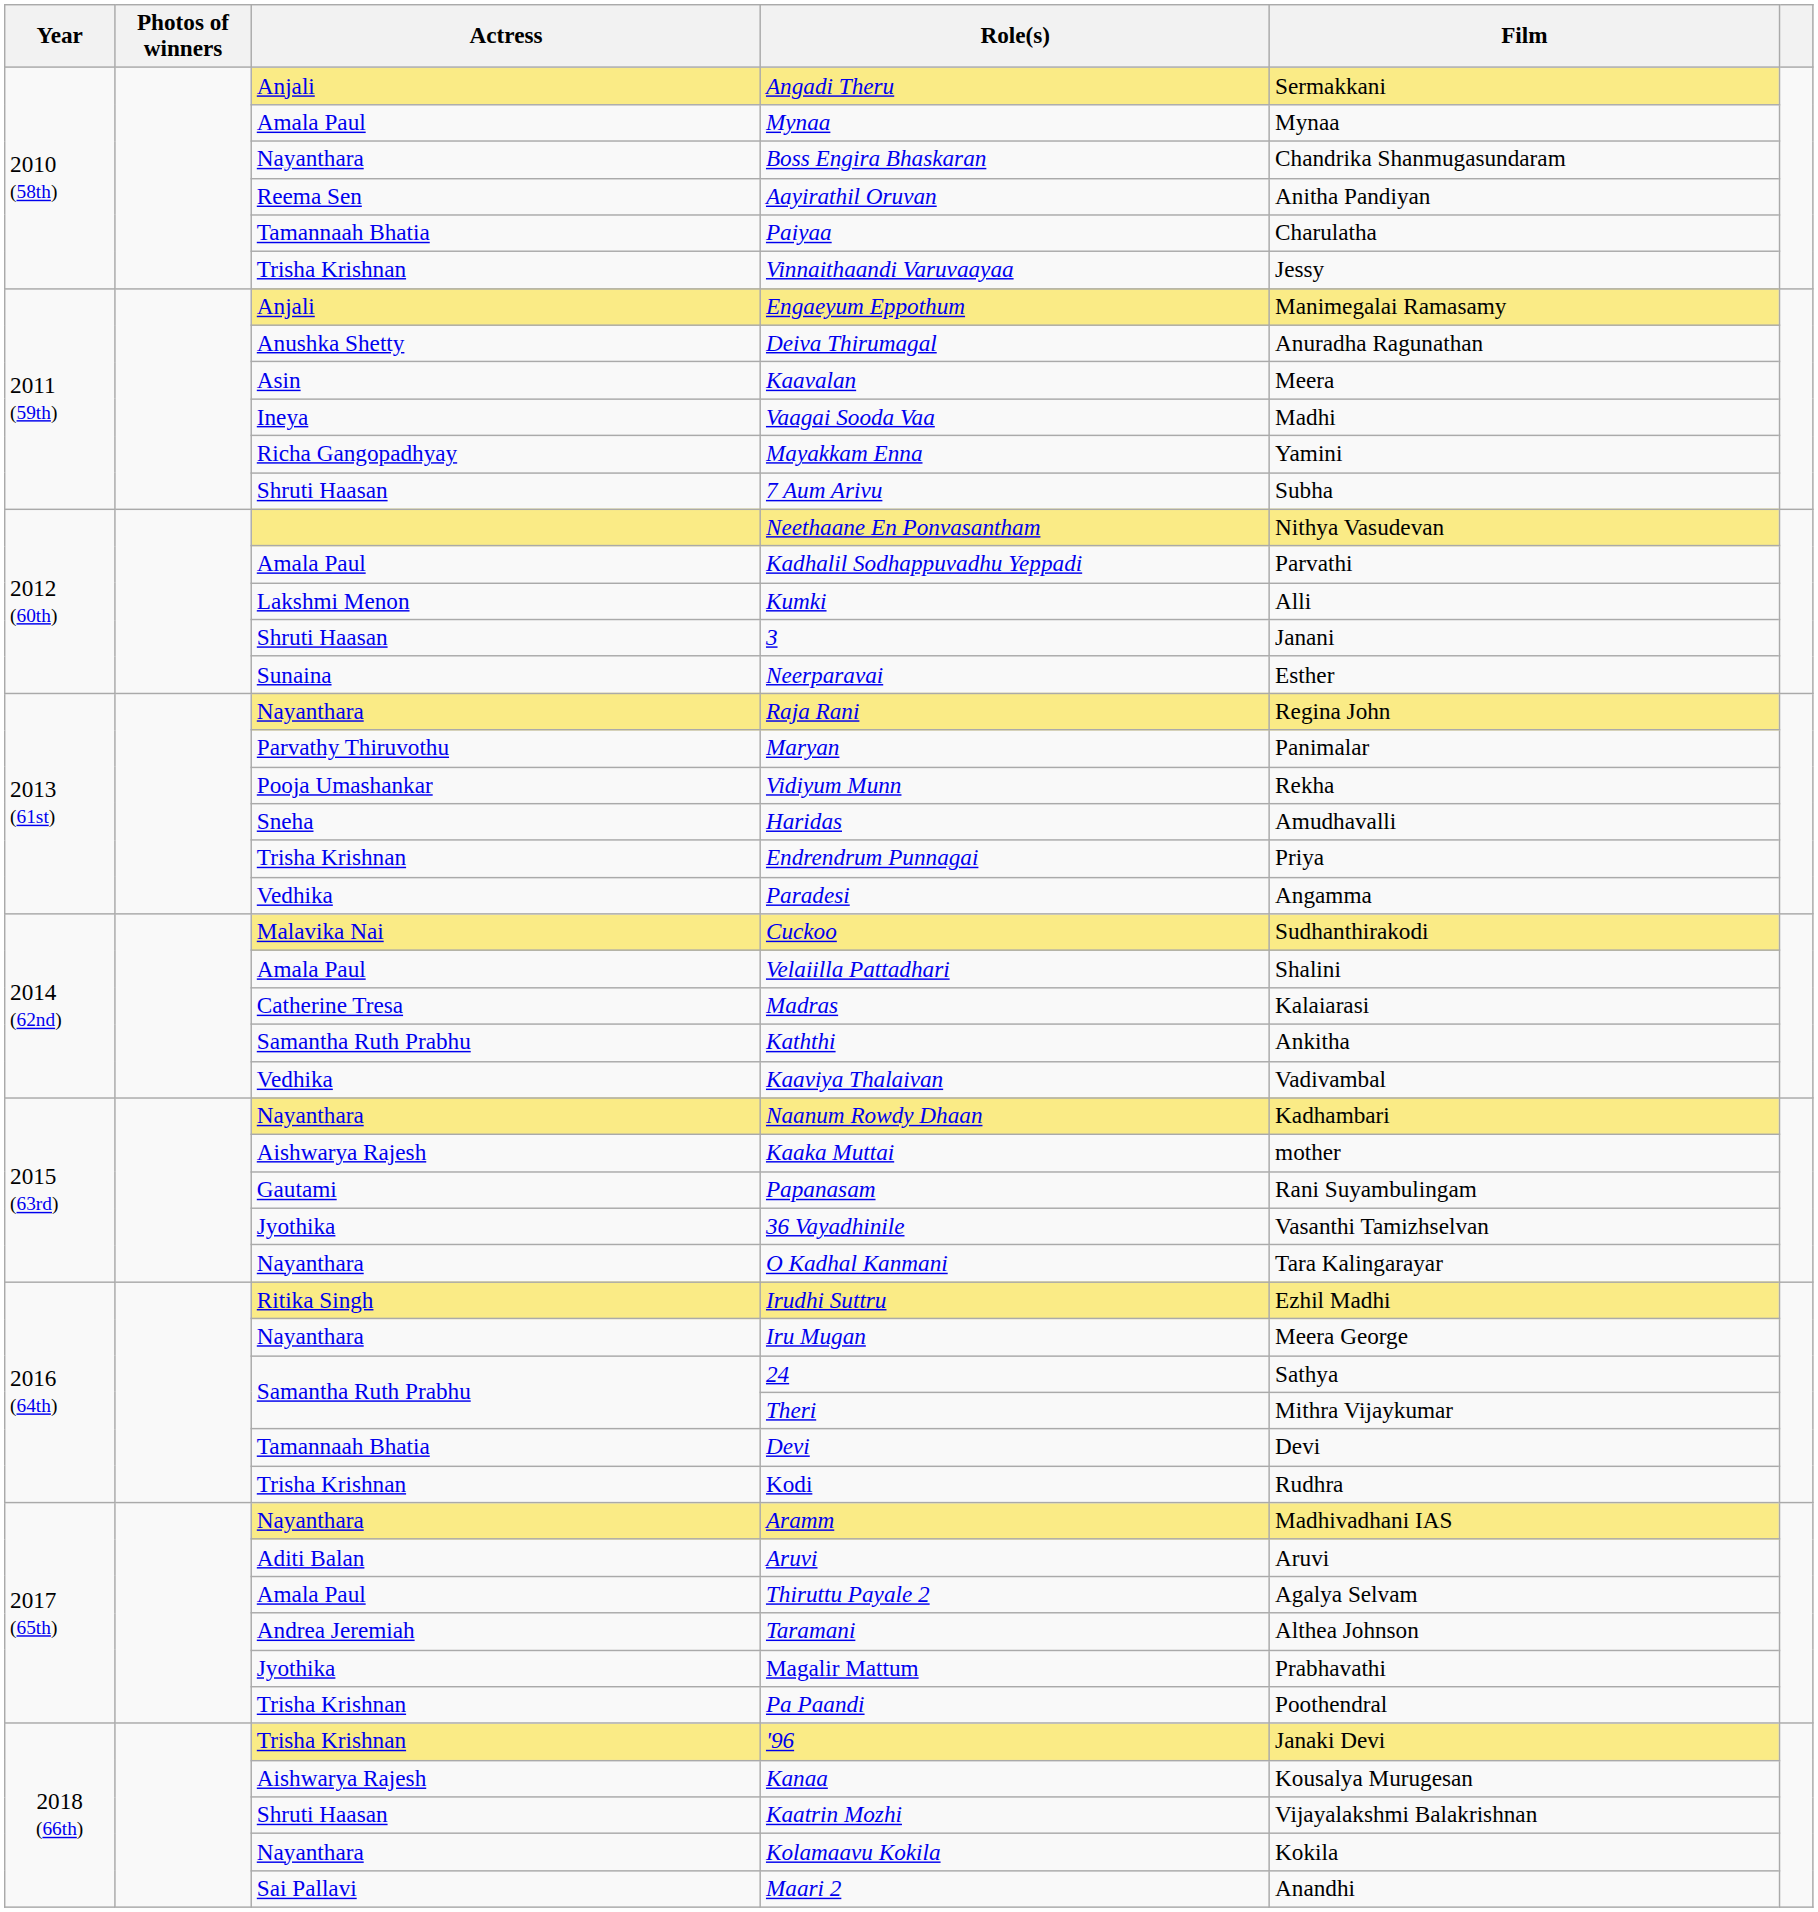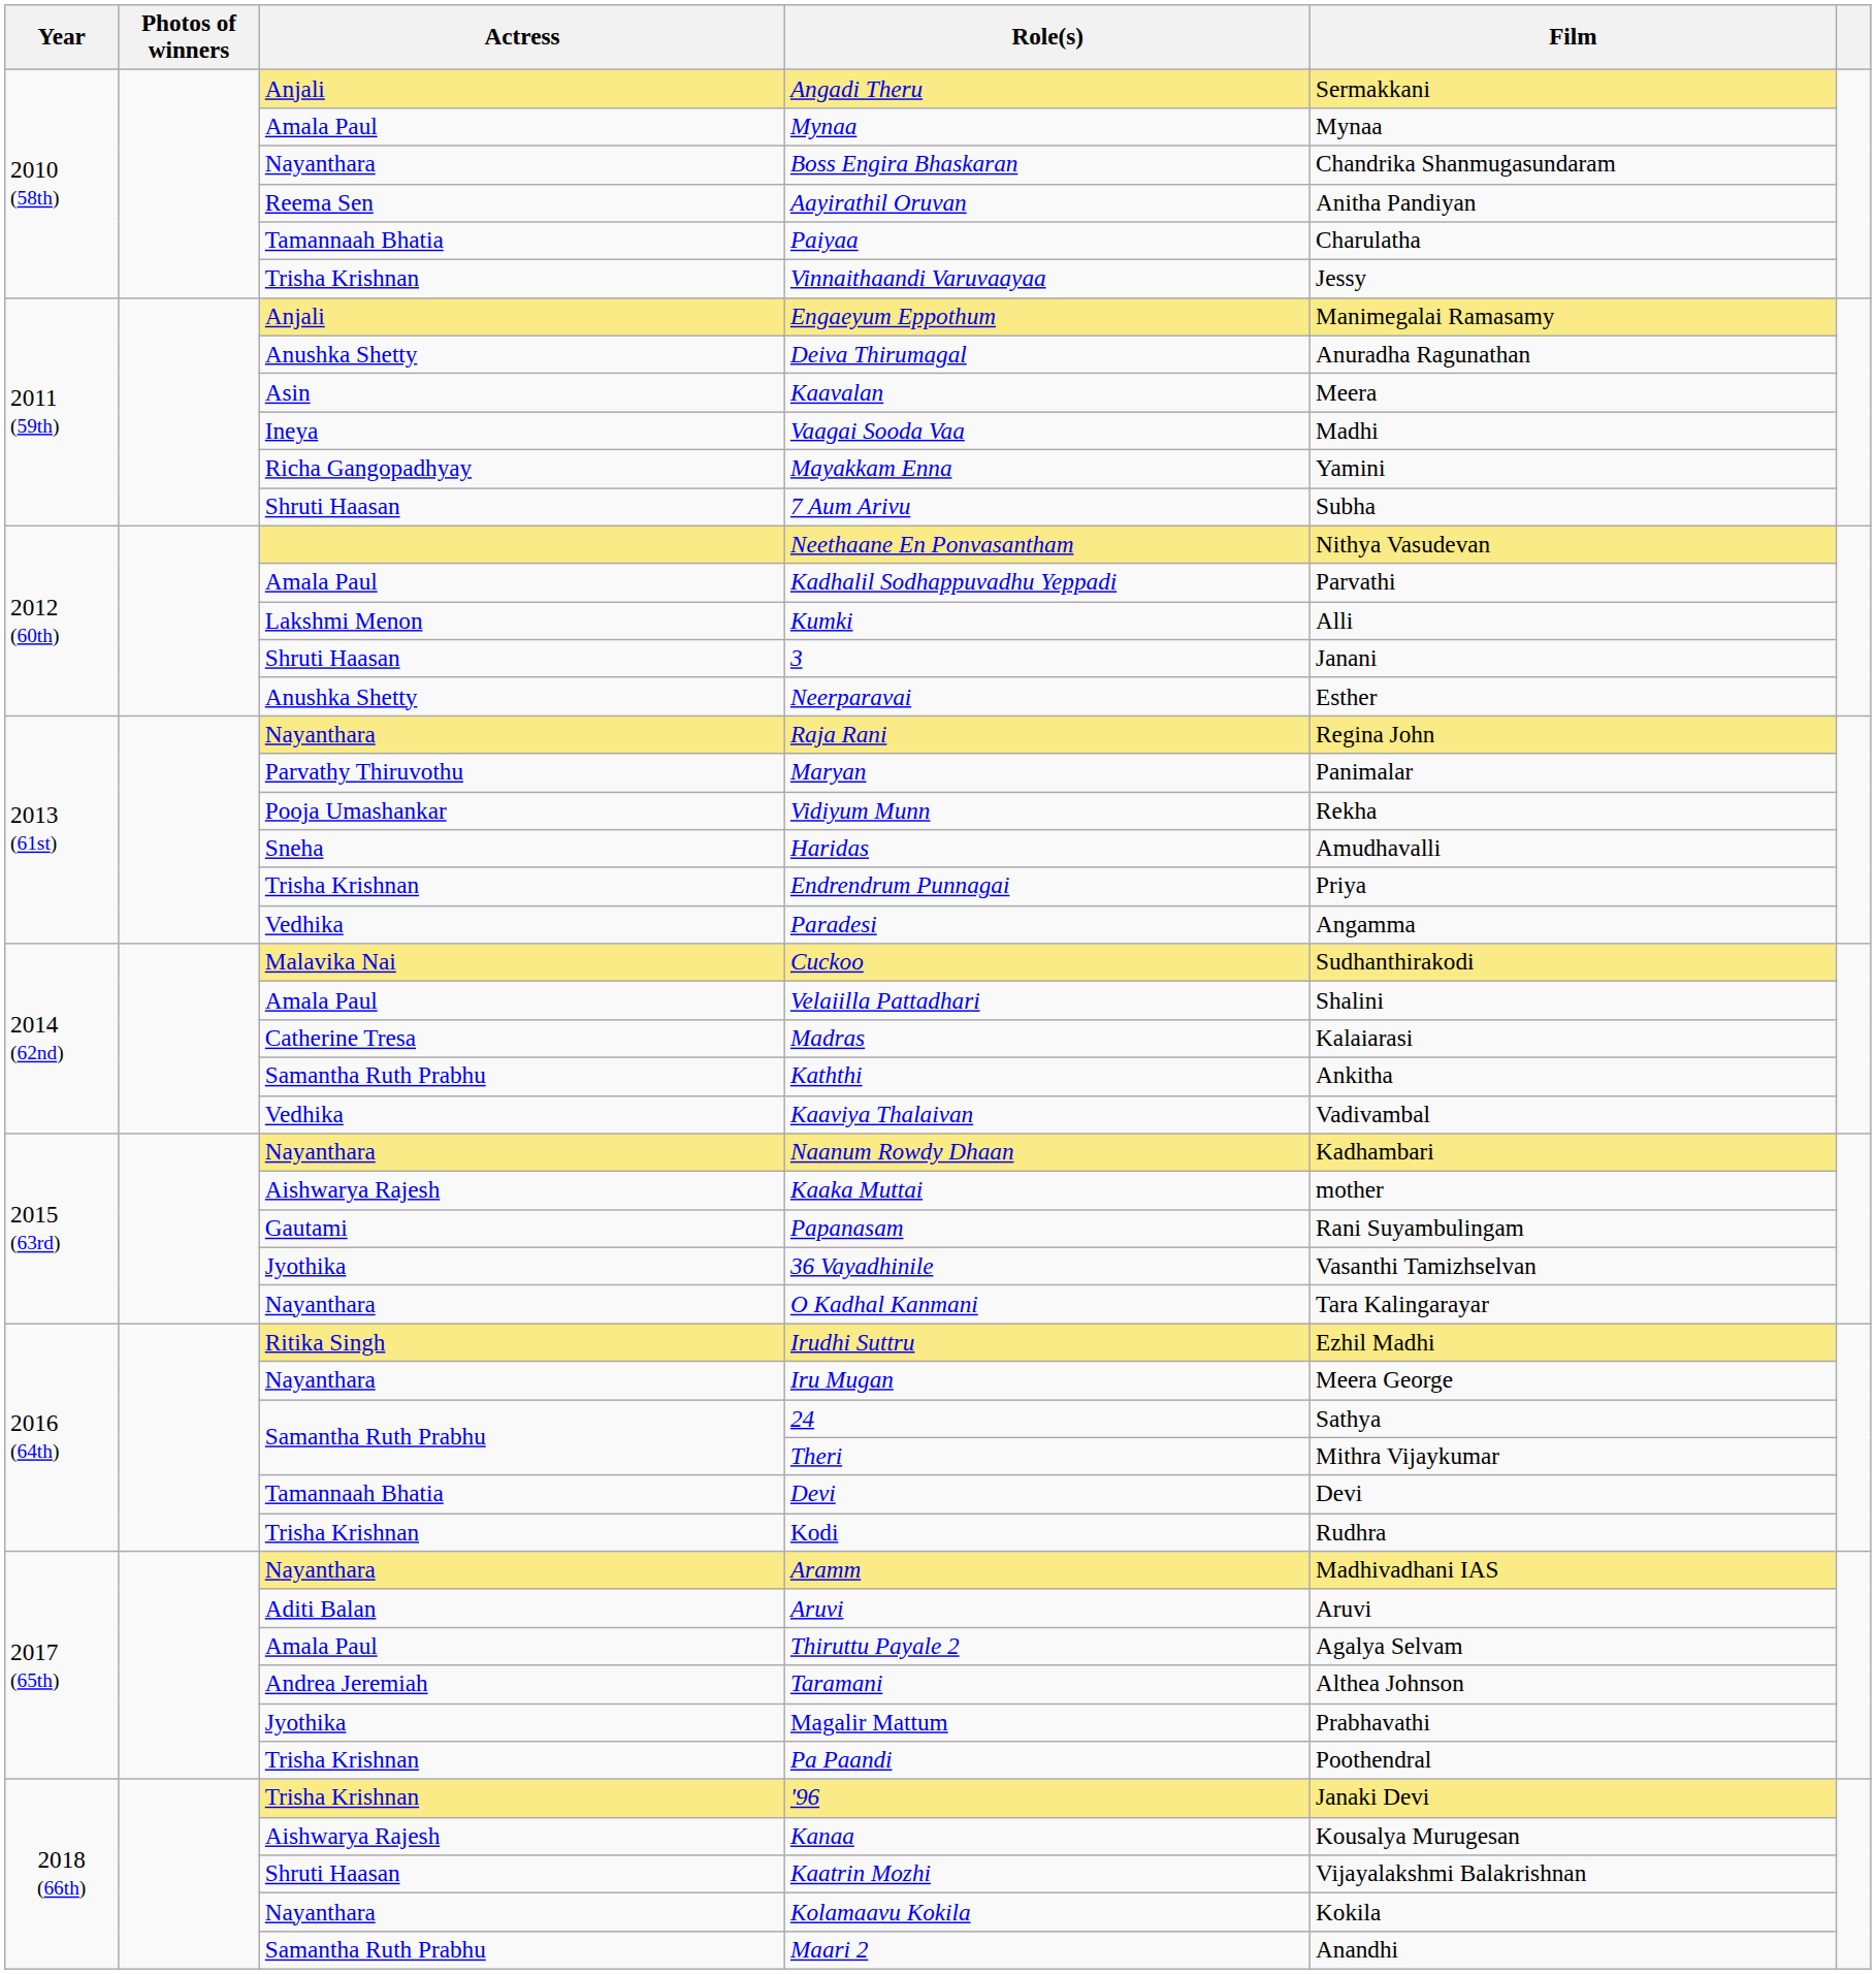Neerparavai | Actress: Sunaina -> Anushka Shetty
Maari 2 | Actress: Sai Pallavi -> Samantha Ruth Prabhu
